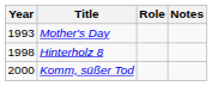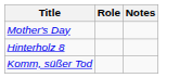- column: Year | 1993 | 1998 | 2000
